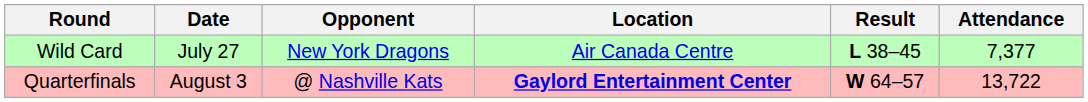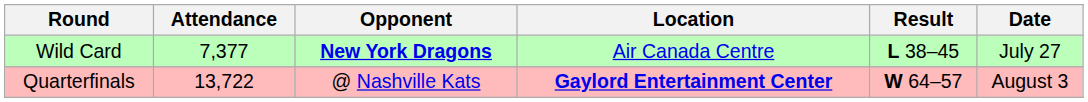columns swapped: Date <-> Attendance
Wild Card | Opponent: normal -> bold
